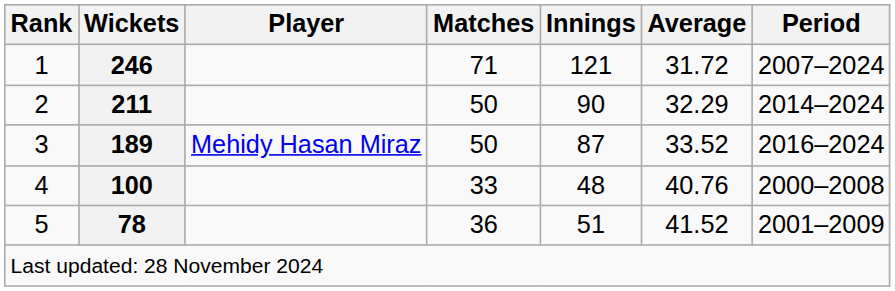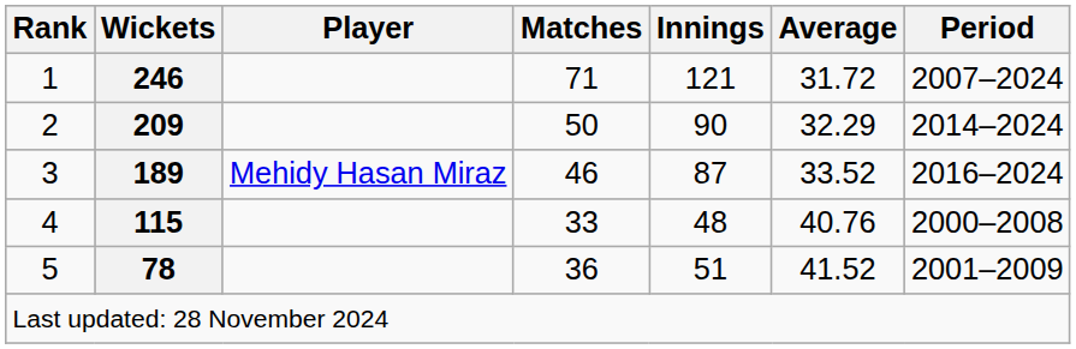2 | Wickets: 211 -> 209
3 | Matches: 50 -> 46
4 | Wickets: 100 -> 115
